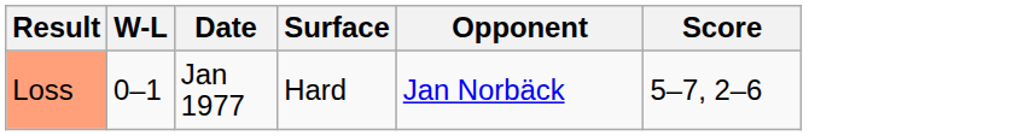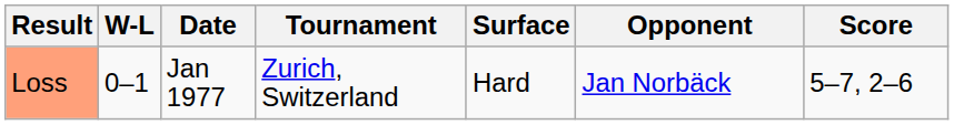+ column: Tournament | Zurich, Switzerland
